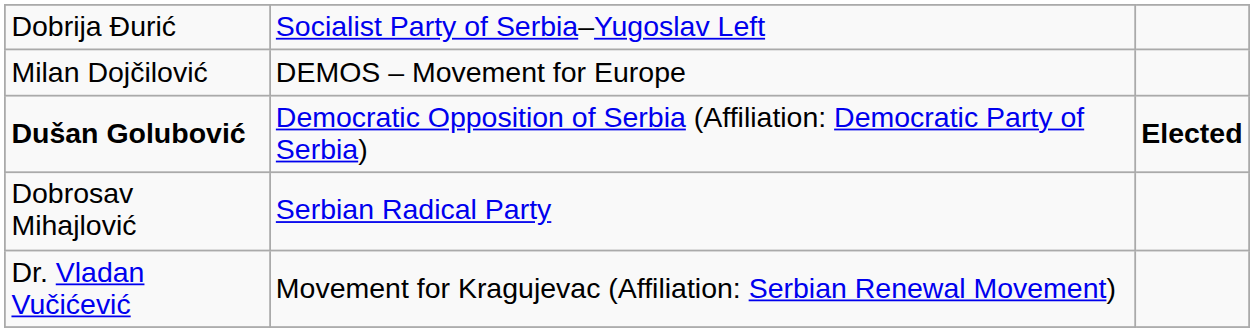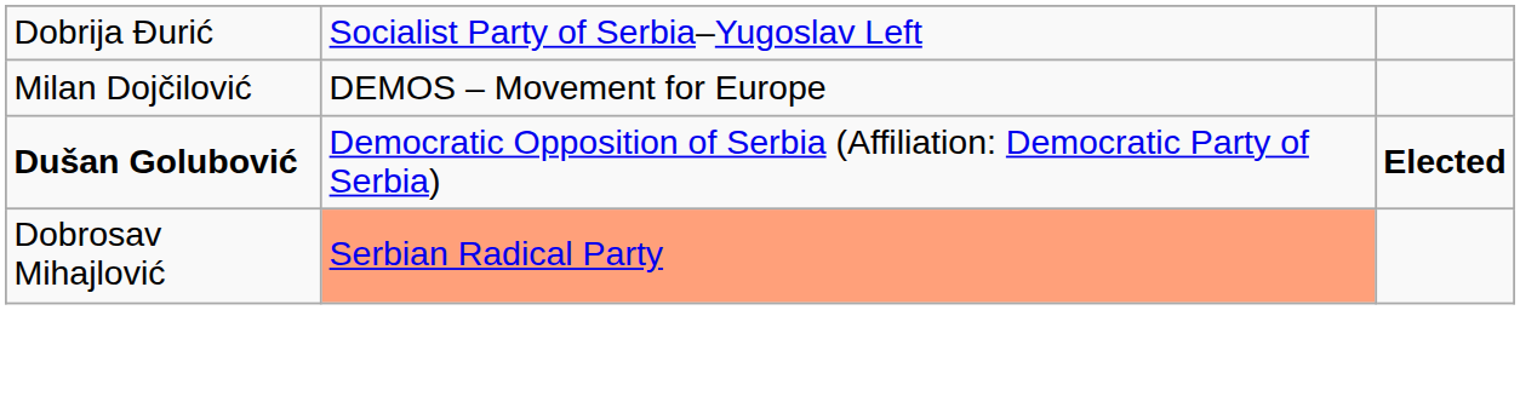Dobrosav Mihajlović | column 2: no background -> lightsalmon background
- row: Dr. Vladan Vučićević | Movement for Kragujevac (Affiliation: Serbian Renewal Movement)
